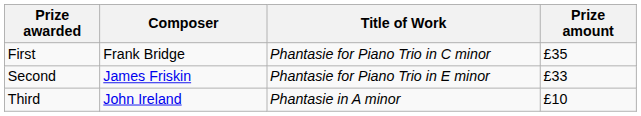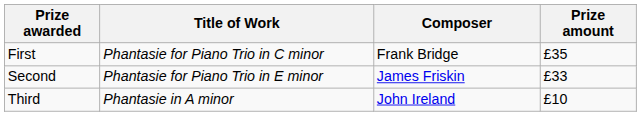columns swapped: Composer <-> Title of Work
